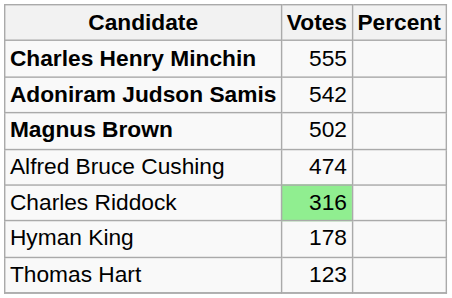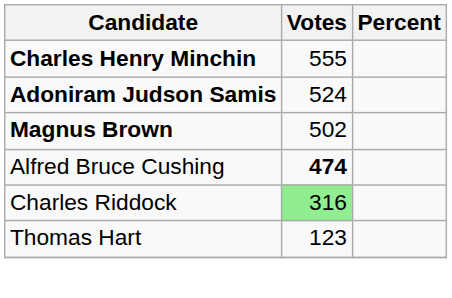Adoniram Judson Samis | Votes: 542 -> 524
Alfred Bruce Cushing | Votes: normal -> bold
- row: Hyman King | 178
